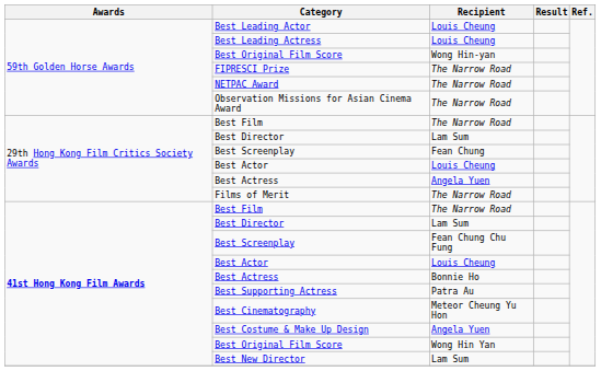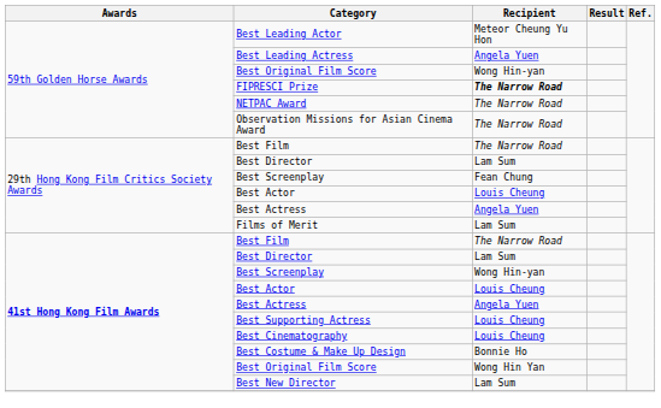Best Leading Actor | Recipient: Louis Cheung -> Meteor Cheung Yu Hon
Best Leading Actress | Recipient: Louis Cheung -> Angela Yuen
FIPRESCI Prize | Recipient: normal -> bold
Films of Merit | Recipient: The Narrow Road -> Lam Sum
41st Hong Kong Film Awards / Best Screenplay | Recipient: Fean Chung Chu Fung -> Wong Hin-yan
41st Hong Kong Film Awards / Best Actress | Recipient: Bonnie Ho -> Angela Yuen
Best Supporting Actress | Recipient: Patra Au -> Louis Cheung
Best Cinematography | Recipient: Meteor Cheung Yu Hon -> Louis Cheung
Best Costume & Make Up Design | Recipient: Angela Yuen -> Bonnie Ho
